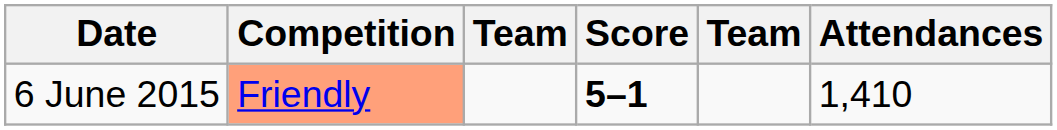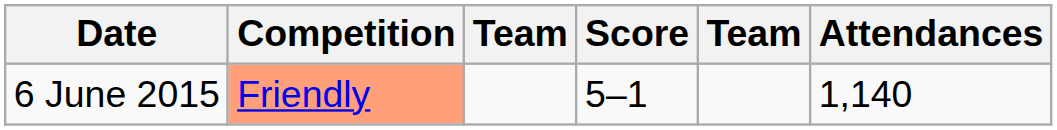6 June 2015 | Score: bold -> normal
6 June 2015 | Attendances: 1,410 -> 1,140
